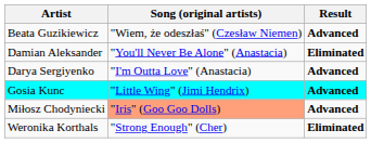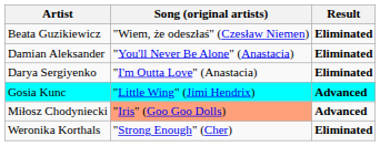Beata Guzikiewicz | Result: Advanced -> Eliminated
Darya Sergiyenko | Result: Advanced -> Eliminated
